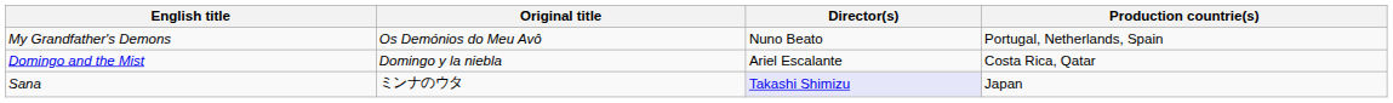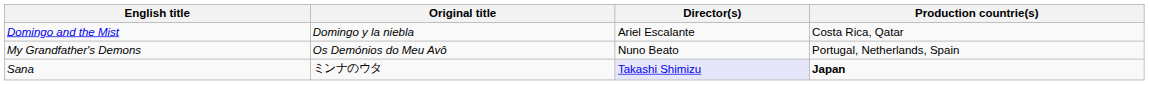rows swapped: Domingo and the Mist <-> My Grandfather's Demons
Sana | Production countrie(s): normal -> bold
